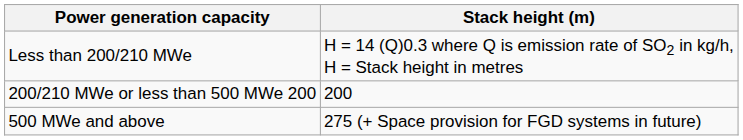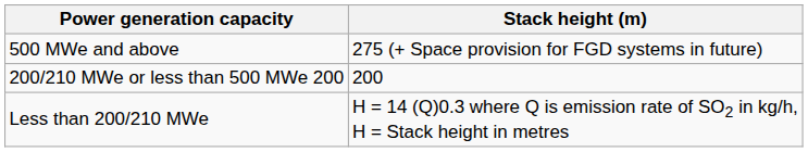rows swapped: Less than 200/210 MWe <-> 500 MWe and above
